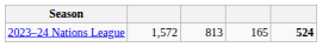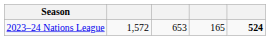2023–24 Nations League | column 3: 813 -> 653
